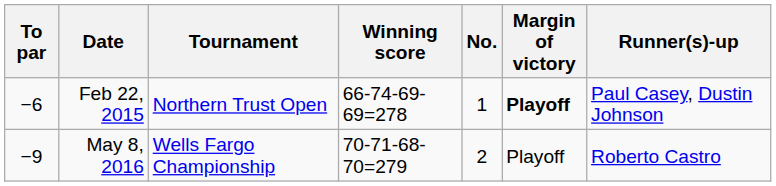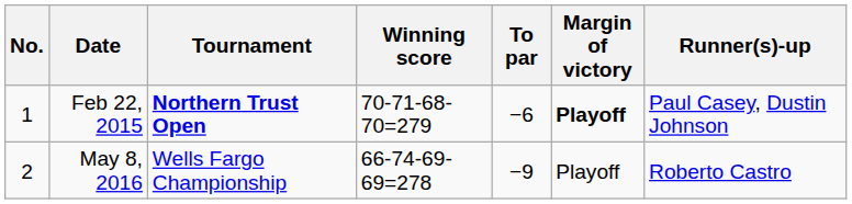columns swapped: No. <-> To par
Feb 22, 2015 | Tournament: normal -> bold
Feb 22, 2015 | Winning score: 66-74-69-69=278 -> 70-71-68-70=279
May 8, 2016 | Winning score: 70-71-68-70=279 -> 66-74-69-69=278
